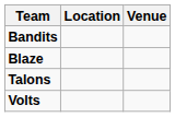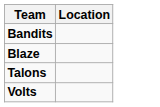- column: Venue
